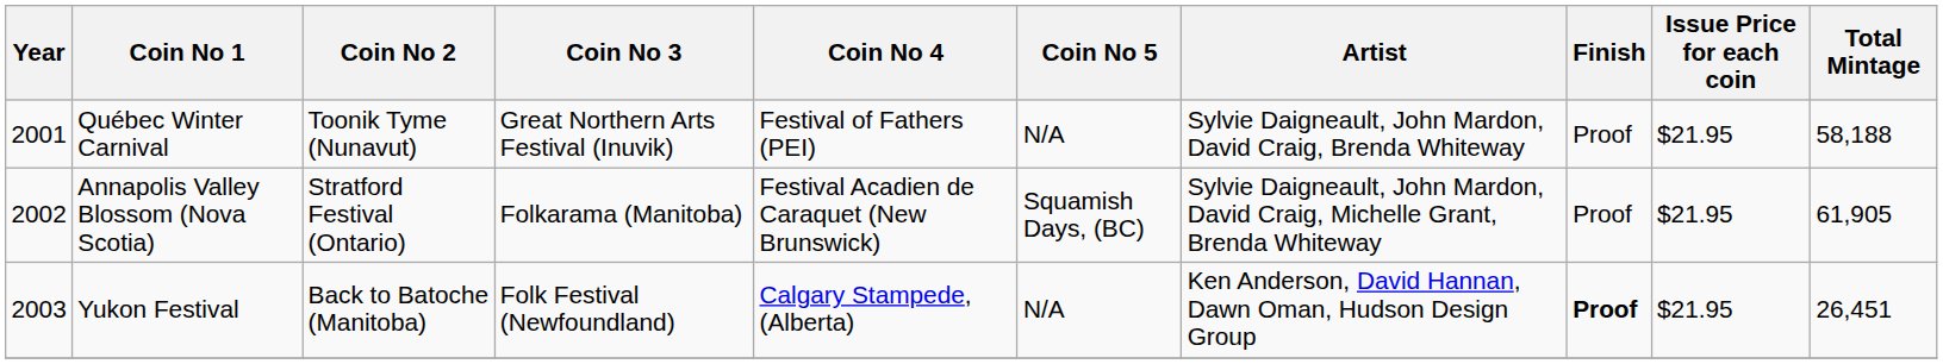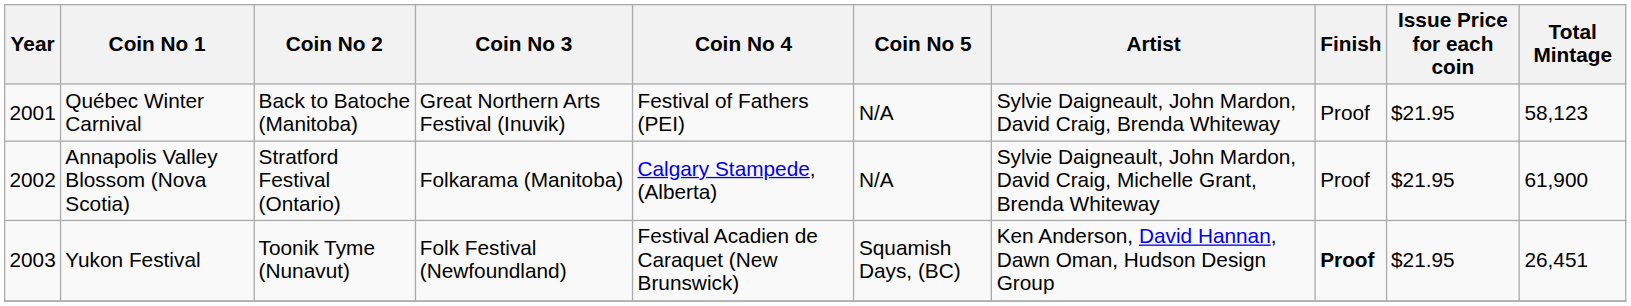Québec Winter Carnival | Coin No 2: Toonik Tyme (Nunavut) -> Back to Batoche (Manitoba)
Québec Winter Carnival | Total Mintage: 58,188 -> 58,123
Annapolis Valley Blossom (Nova Scotia) | Coin No 4: Festival Acadien de Caraquet (New Brunswick) -> Calgary Stampede, (Alberta)
Annapolis Valley Blossom (Nova Scotia) | Coin No 5: Squamish Days, (BC) -> N/A
Annapolis Valley Blossom (Nova Scotia) | Total Mintage: 61,905 -> 61,900
Yukon Festival | Coin No 2: Back to Batoche (Manitoba) -> Toonik Tyme (Nunavut)
Yukon Festival | Coin No 4: Calgary Stampede, (Alberta) -> Festival Acadien de Caraquet (New Brunswick)
Yukon Festival | Coin No 5: N/A -> Squamish Days, (BC)
